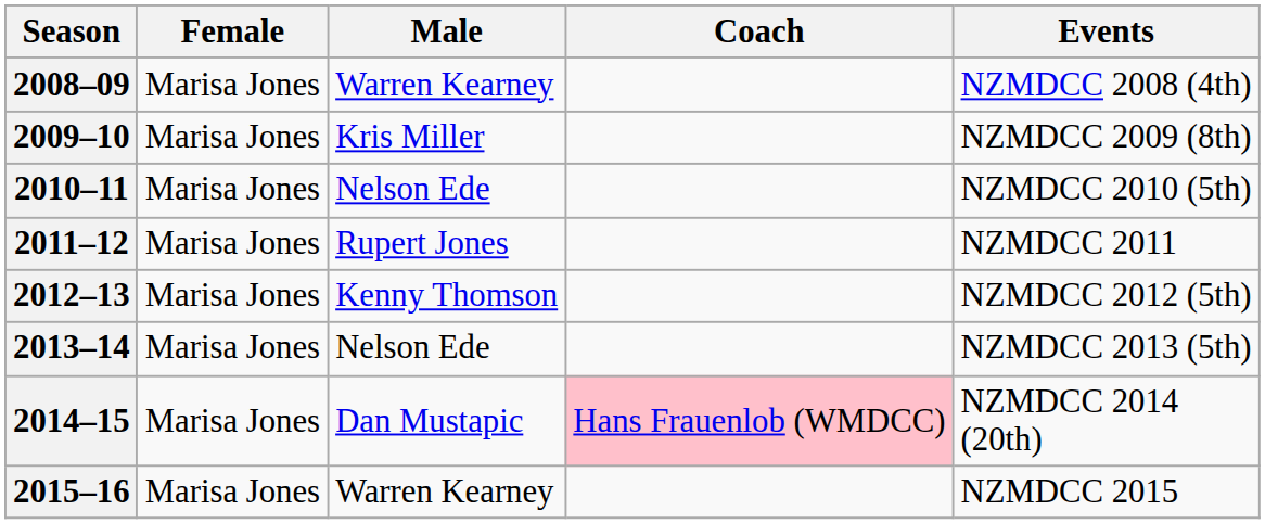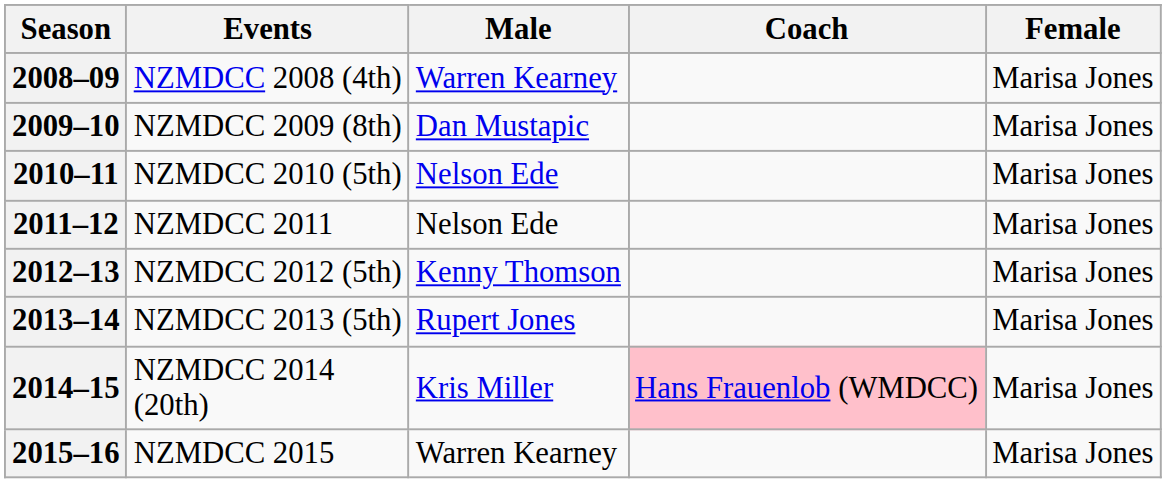columns swapped: Female <-> Events
2009–10 | Male: Kris Miller -> Dan Mustapic
2011–12 | Male: Rupert Jones -> Nelson Ede
2013–14 | Male: Nelson Ede -> Rupert Jones
2014–15 | Male: Dan Mustapic -> Kris Miller
